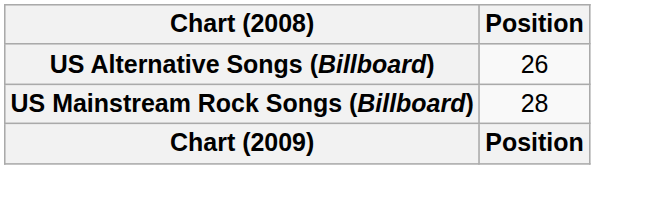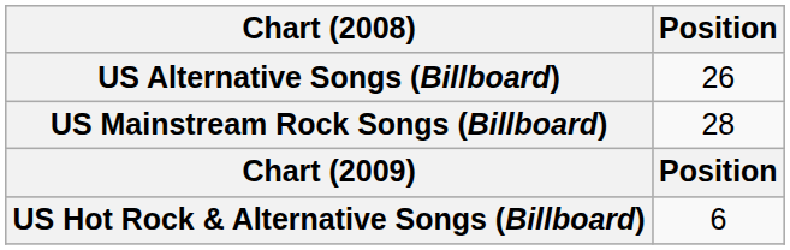+ row: US Hot Rock & Alternative Songs (Billboard) | 6
